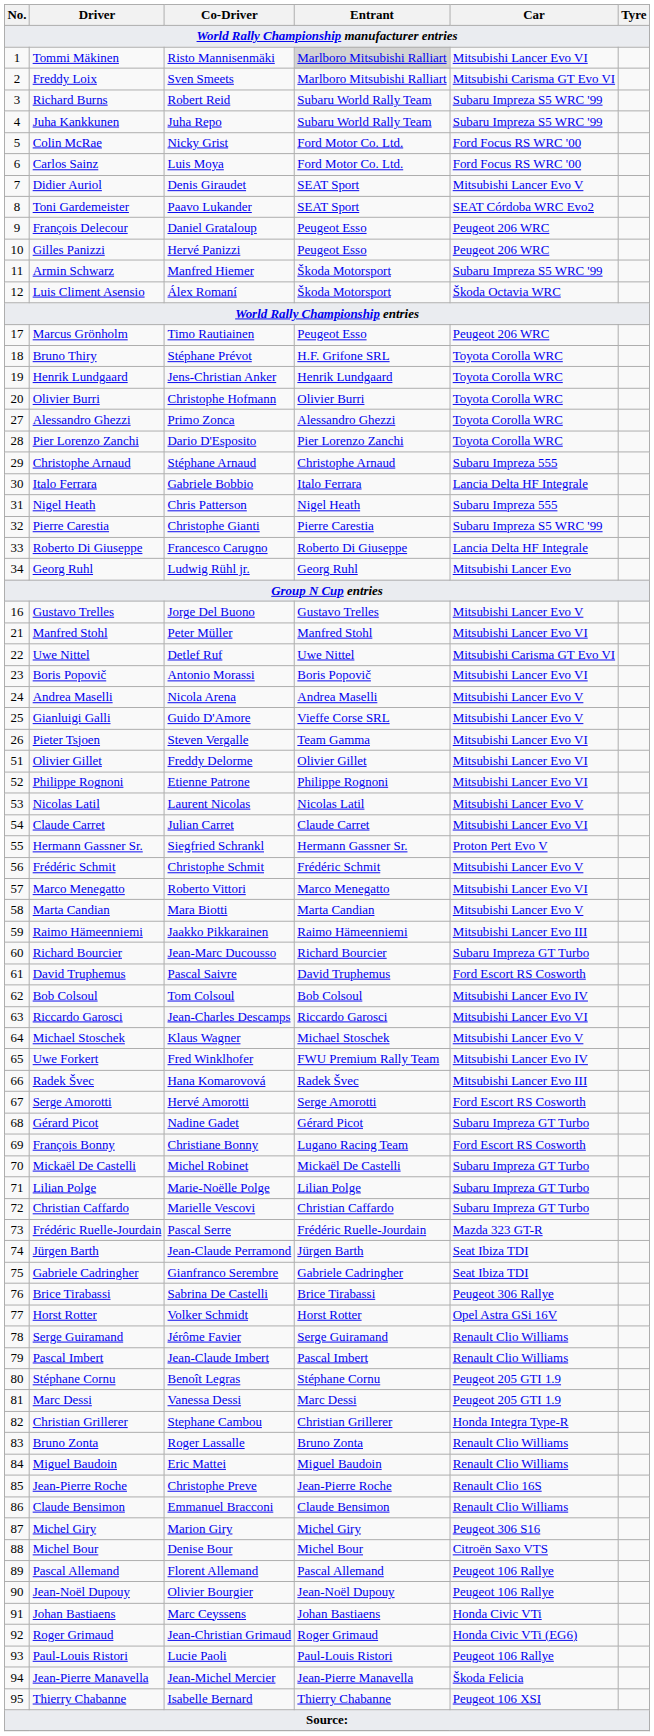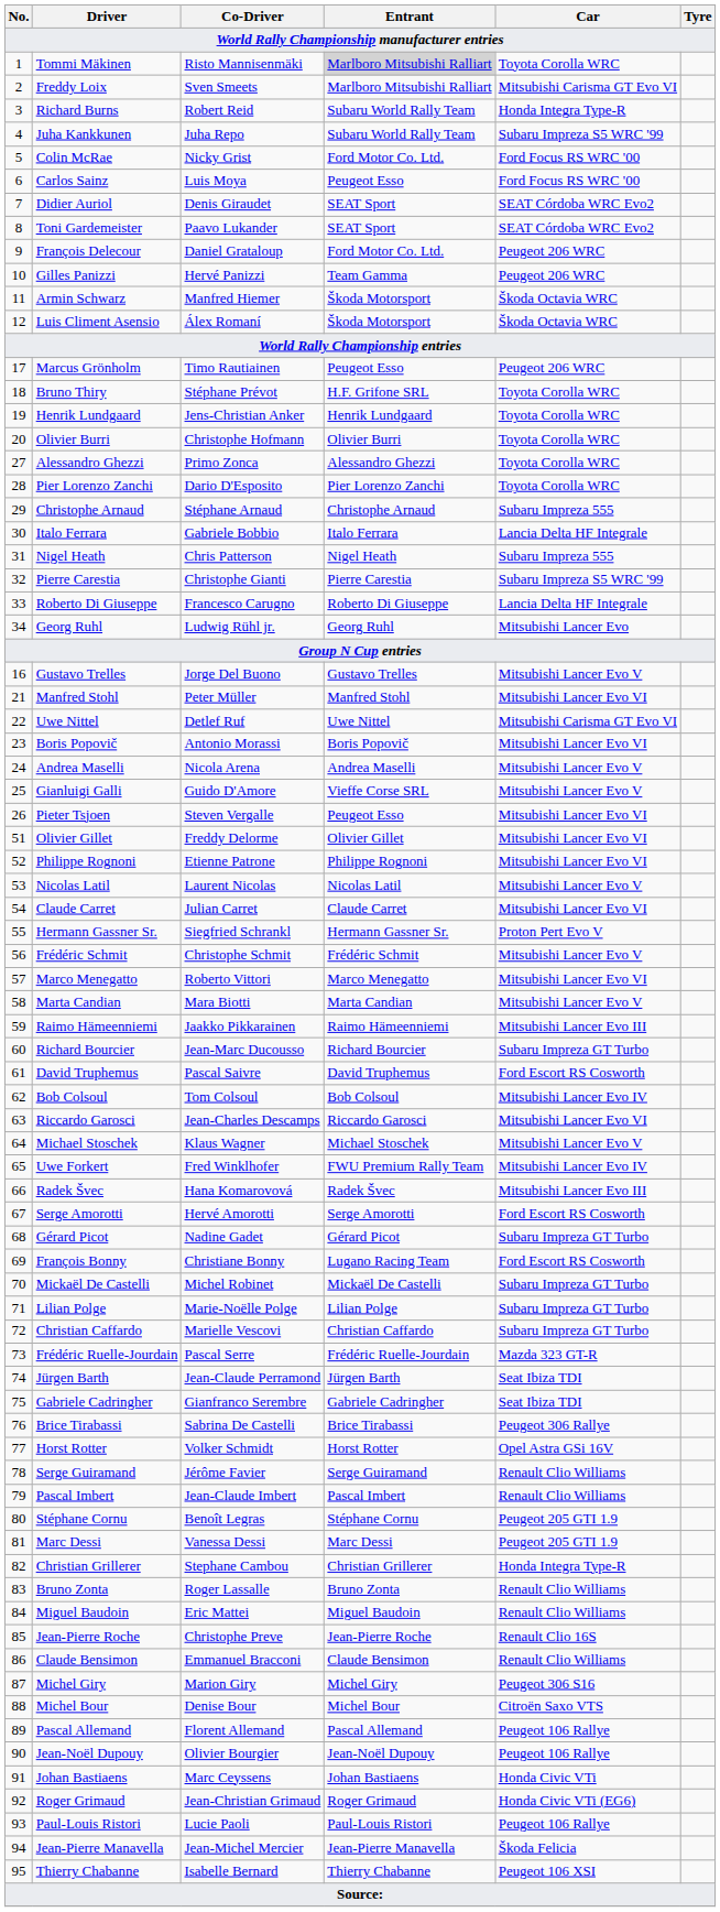Tommi Mäkinen | Car: Mitsubishi Lancer Evo VI -> Toyota Corolla WRC
Richard Burns | Car: Subaru Impreza S5 WRC '99 -> Honda Integra Type-R
Carlos Sainz | Entrant: Ford Motor Co. Ltd. -> Peugeot Esso
Didier Auriol | Car: Mitsubishi Lancer Evo V -> SEAT Córdoba WRC Evo2
François Delecour | Entrant: Peugeot Esso -> Ford Motor Co. Ltd.
Gilles Panizzi | Entrant: Peugeot Esso -> Team Gamma
Armin Schwarz | Car: Subaru Impreza S5 WRC '99 -> Škoda Octavia WRC
Pieter Tsjoen | Entrant: Team Gamma -> Peugeot Esso
